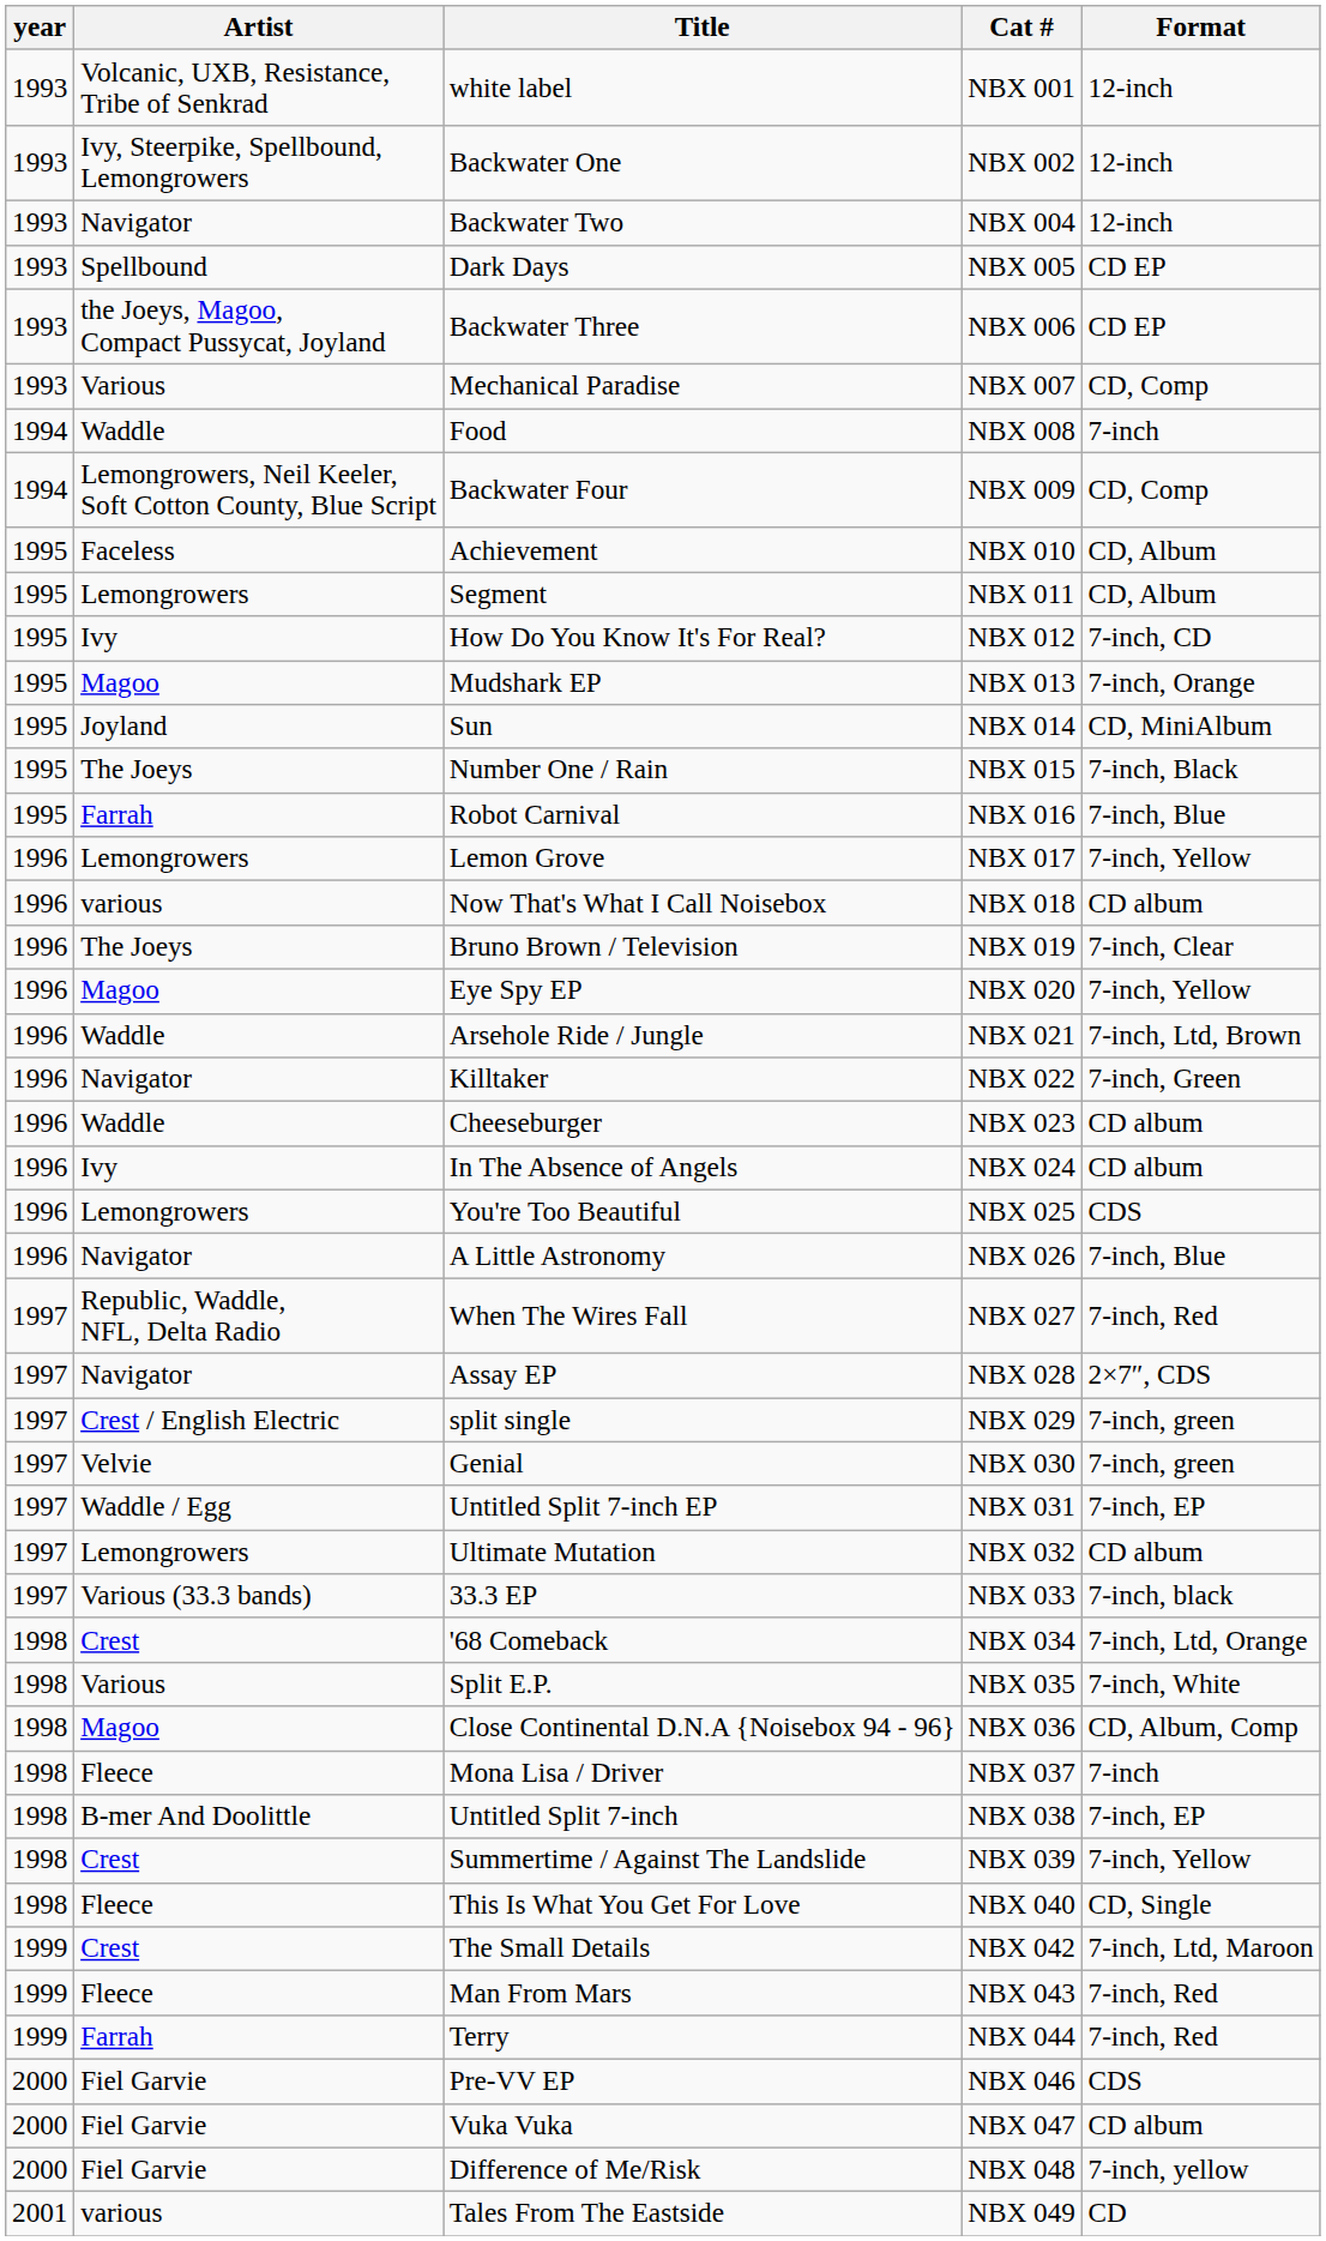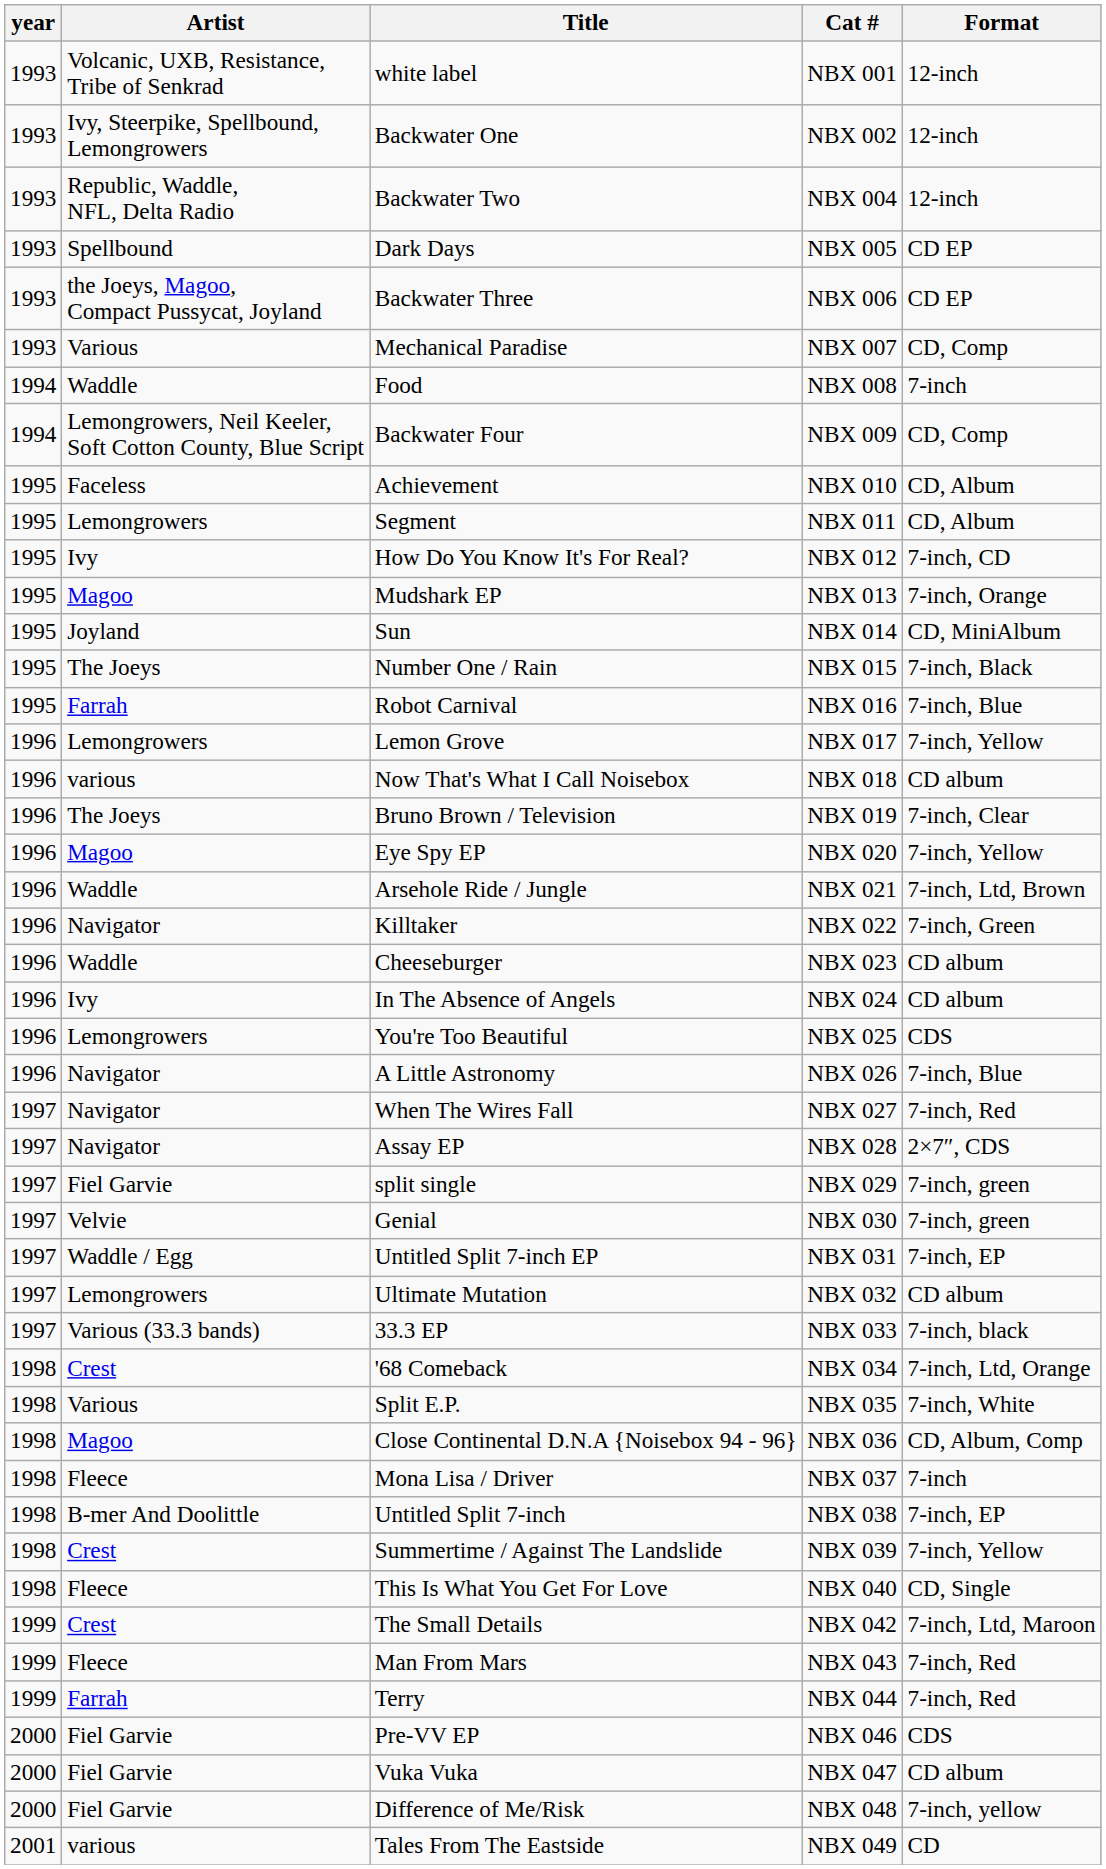Backwater Two | Artist: Navigator -> Republic, Waddle, NFL, Delta Radio
When The Wires Fall | Artist: Republic, Waddle, NFL, Delta Radio -> Navigator
split single | Artist: Crest / English Electric -> Fiel Garvie
